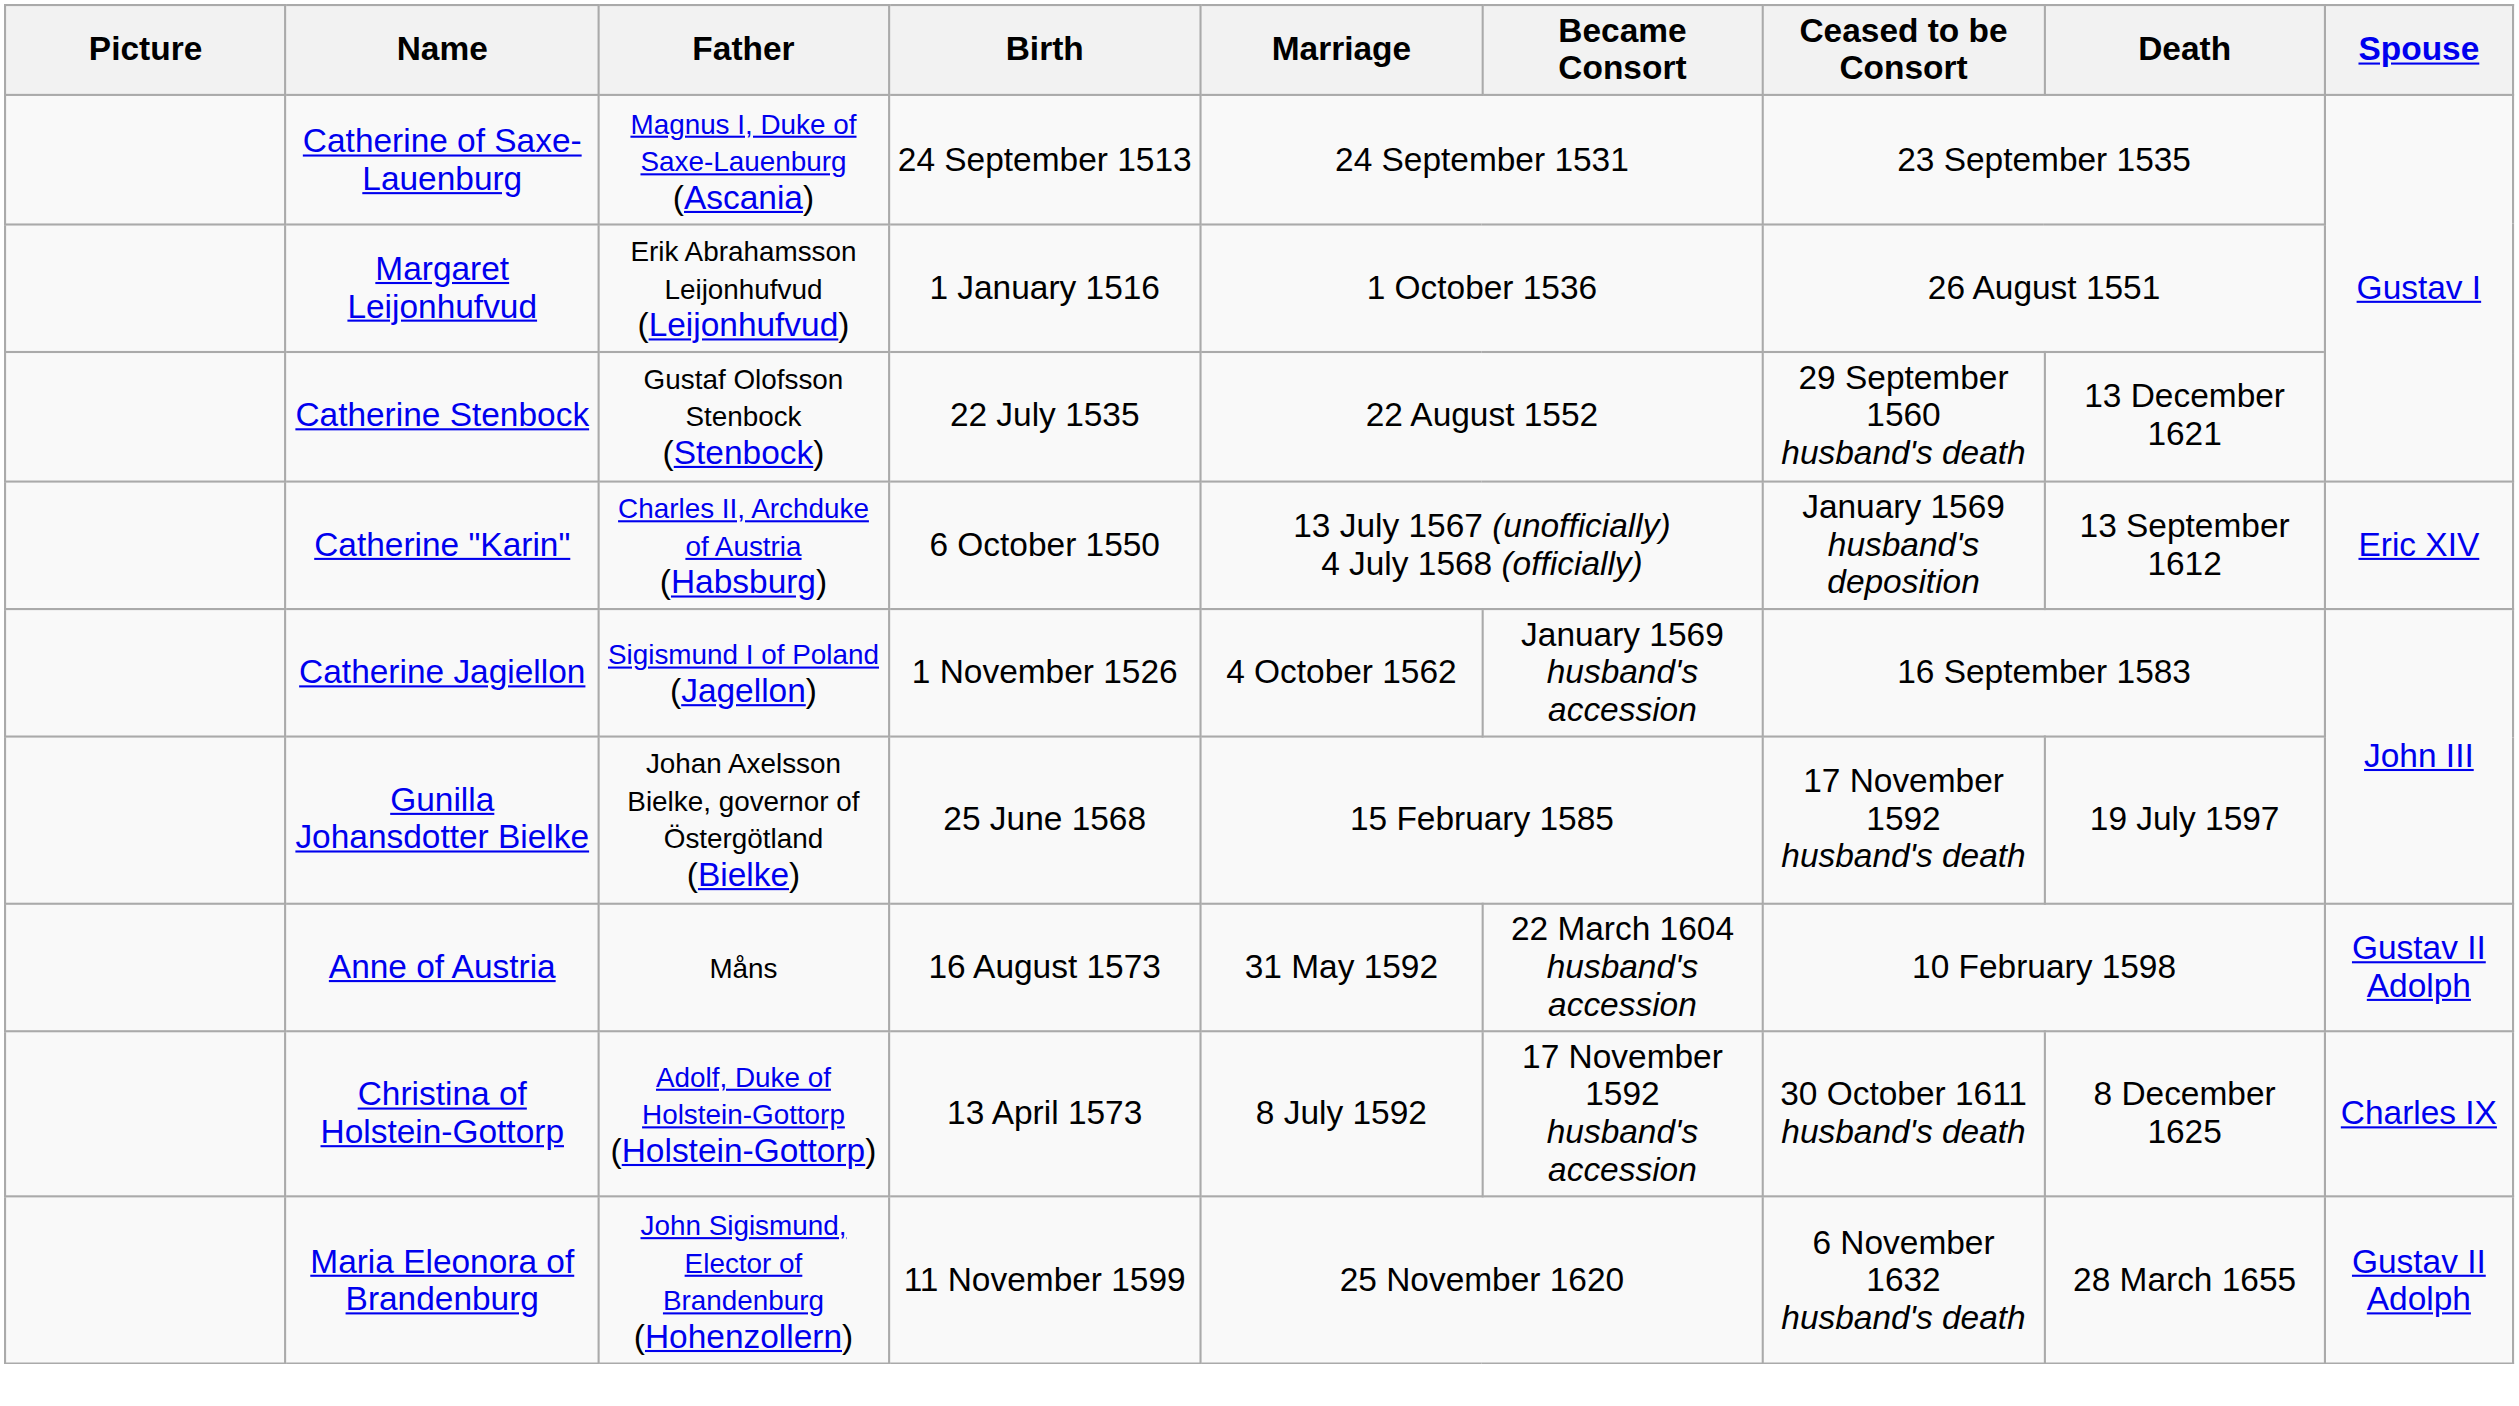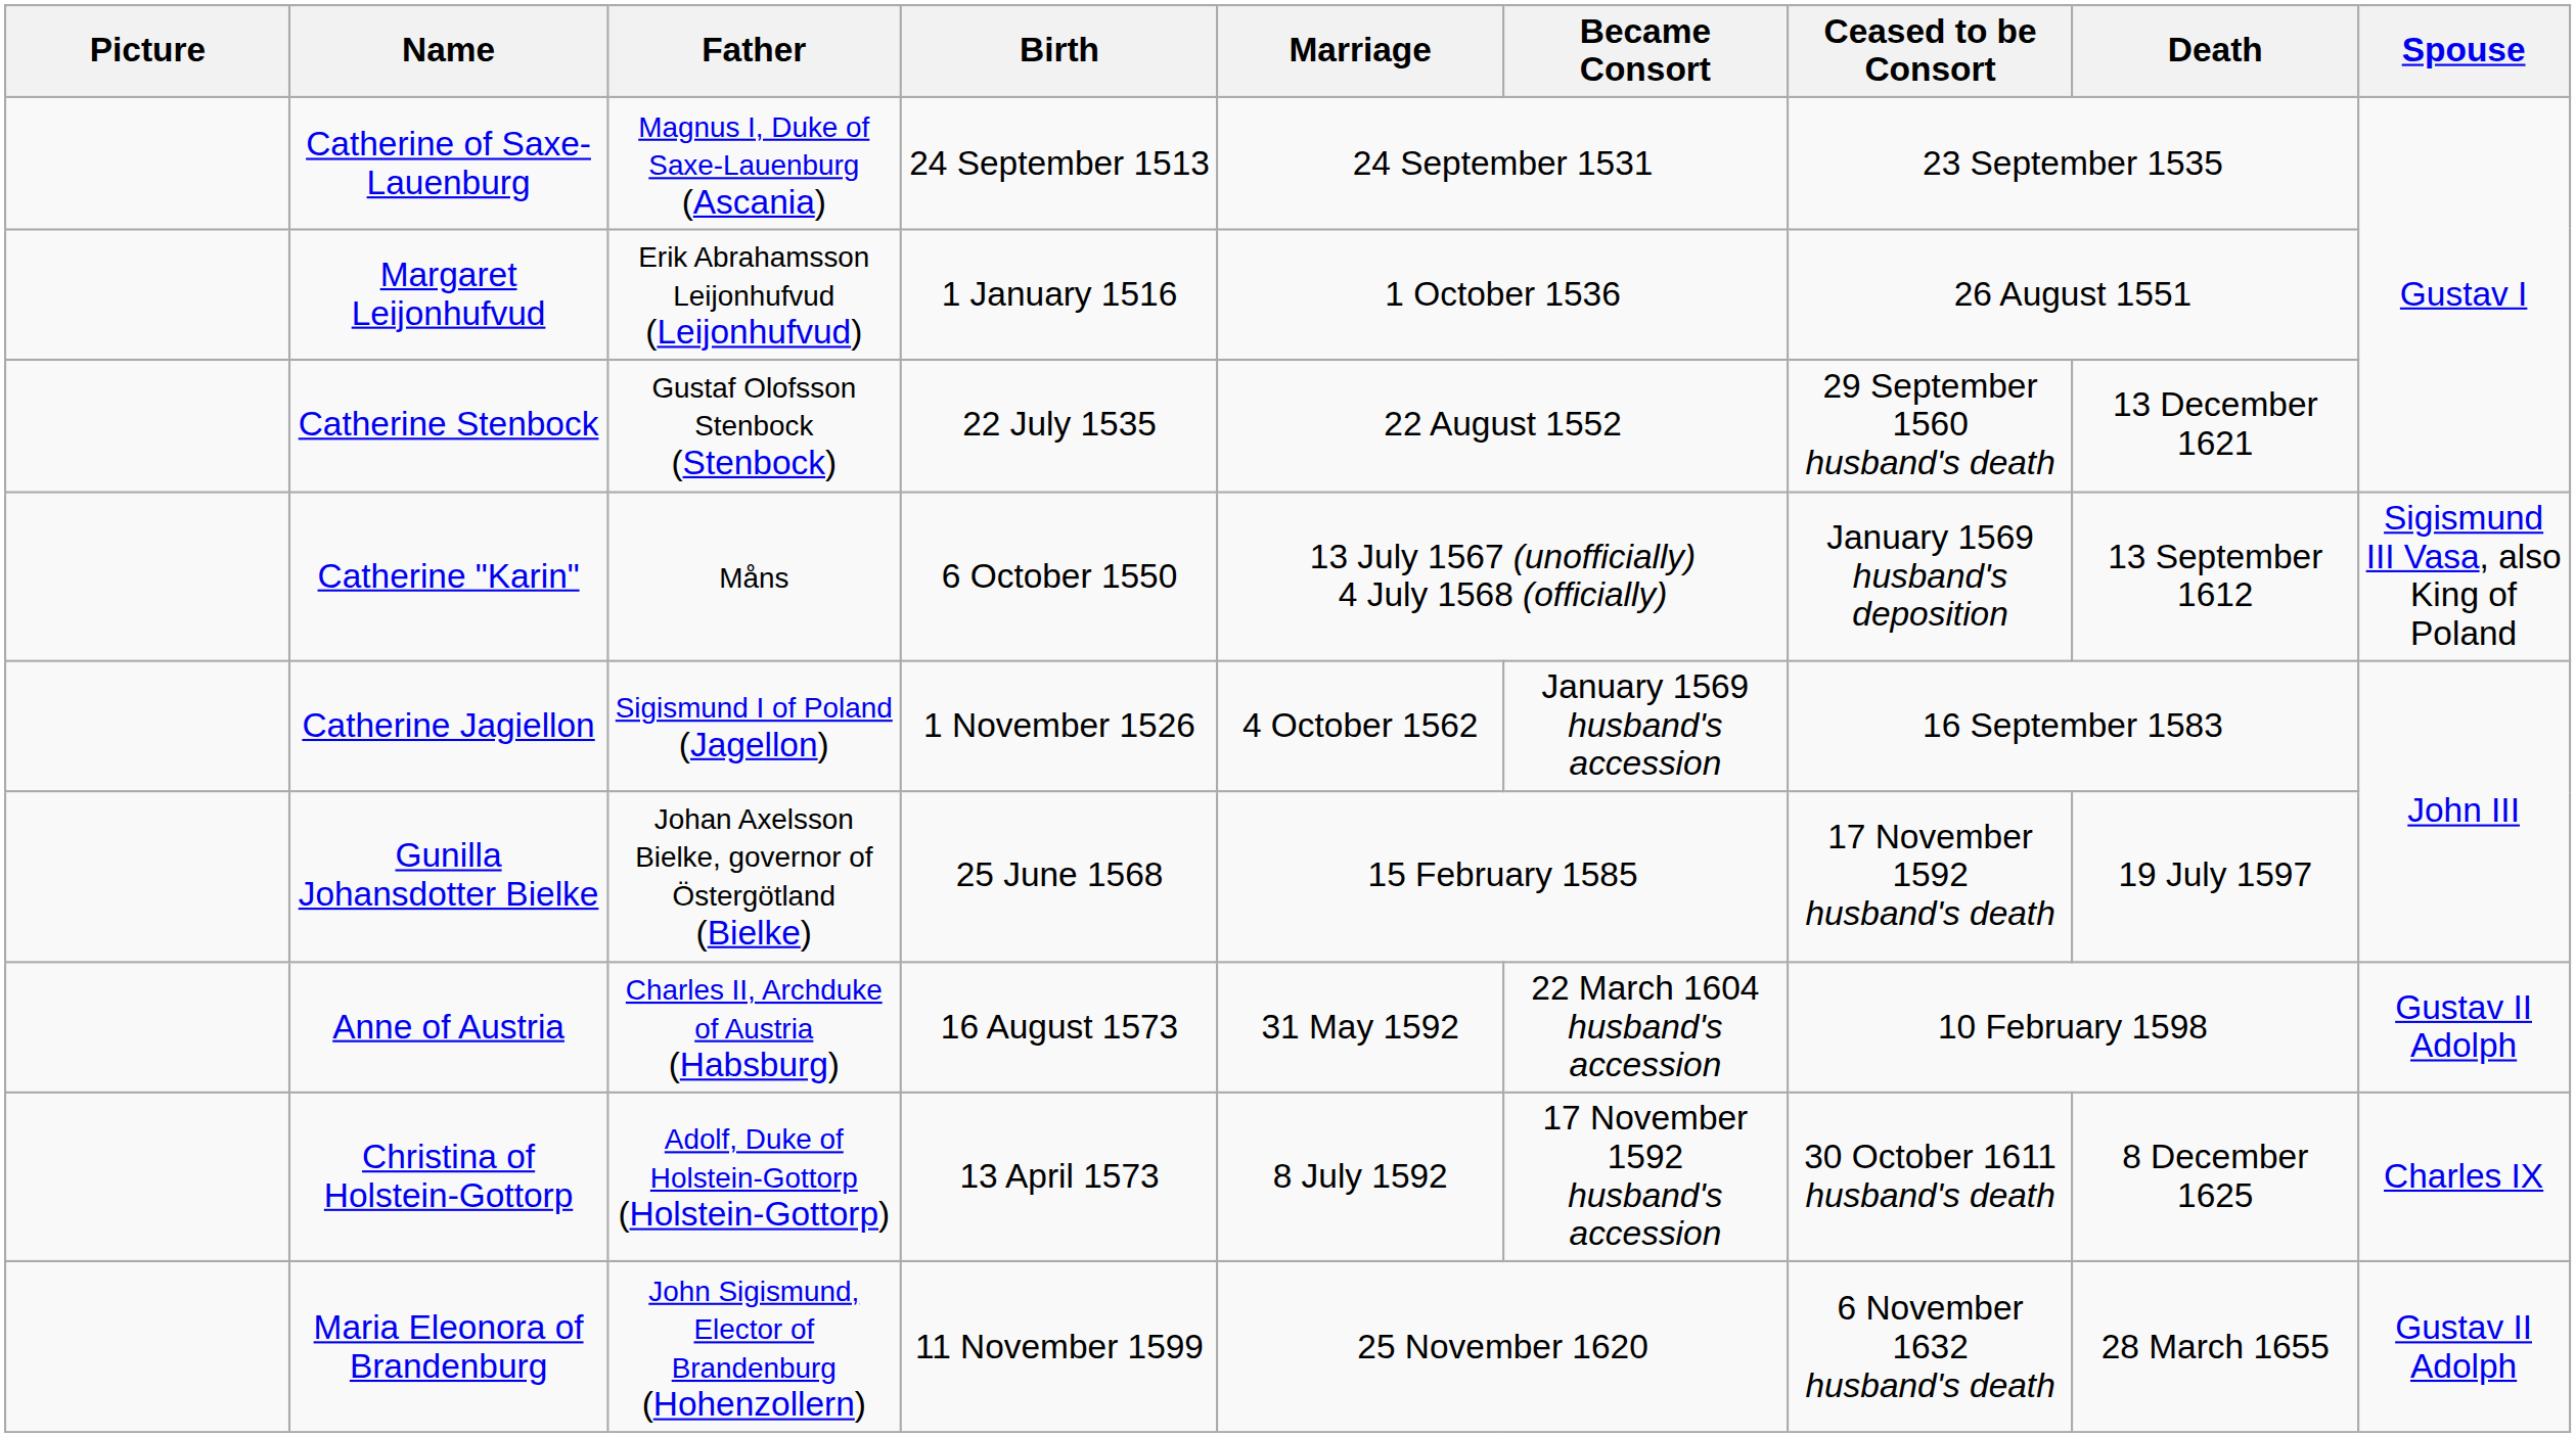Catherine "Karin" | Father: Charles II, Archduke of Austria (Habsburg) -> Måns
Catherine "Karin" | Spouse: Eric XIV -> Sigismund III Vasa, also King of Poland
Anne of Austria | Father: Måns -> Charles II, Archduke of Austria (Habsburg)
